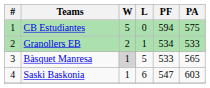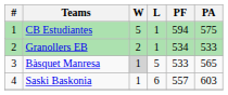CB Estudiantes | L: 0 -> 1
Saski Baskonia | PF: 547 -> 557
